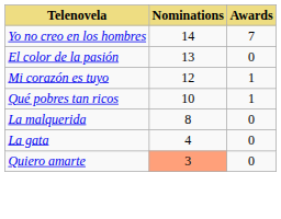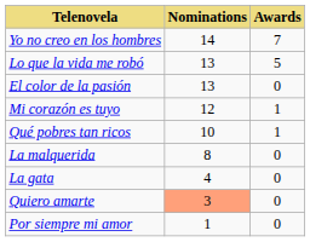+ row: Lo que la vida me robó | 13 | 5
+ row: Por siempre mi amor | 1 | 0
